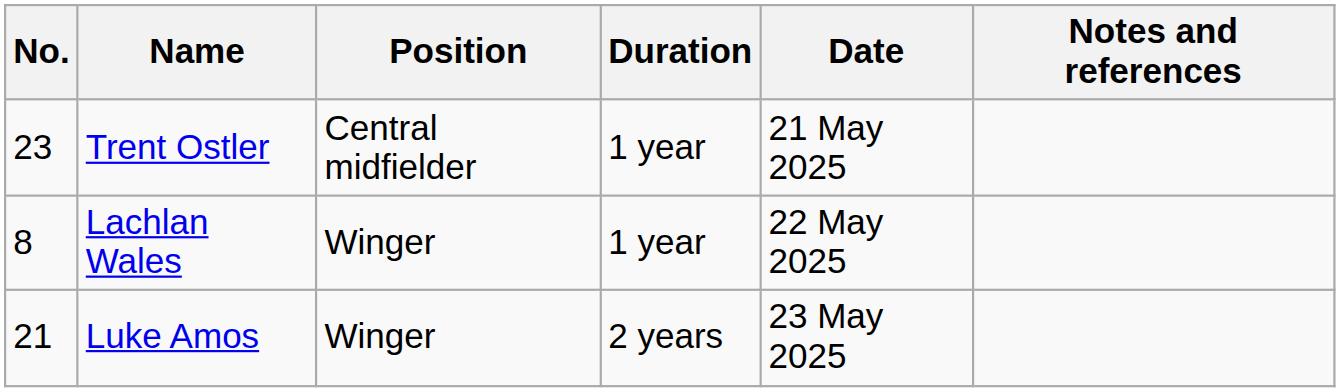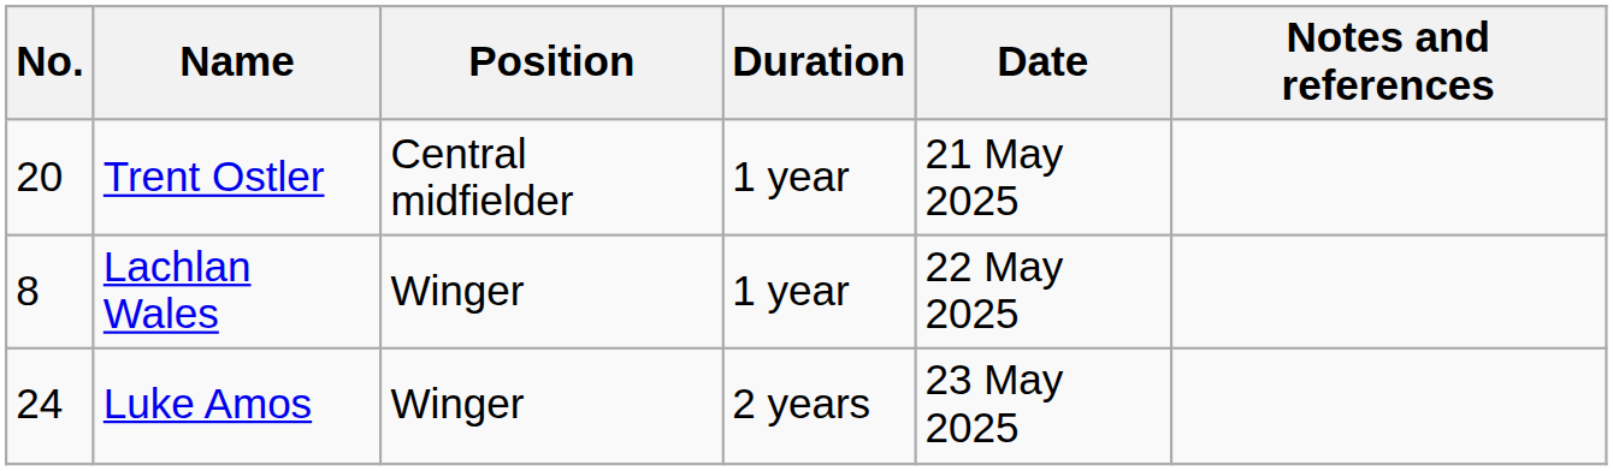Trent Ostler | No.: 23 -> 20
Luke Amos | No.: 21 -> 24
